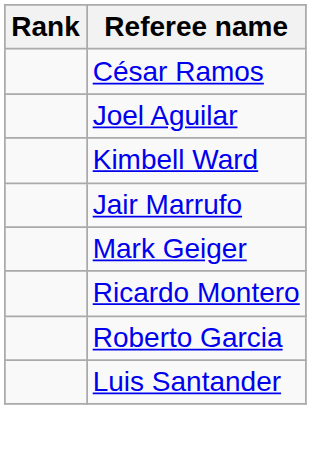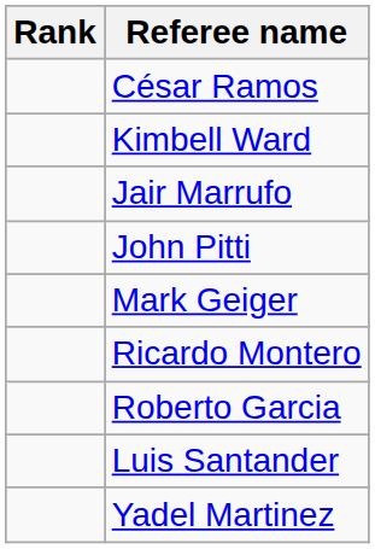- row: Joel Aguilar
+ row: John Pitti
+ row: Yadel Martinez
